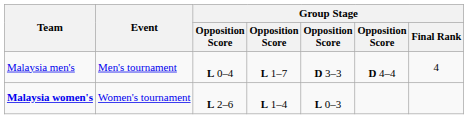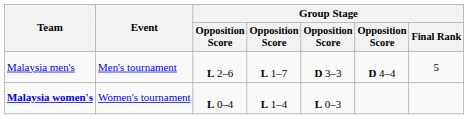Malaysia men's | column 3: L 0–4 -> L 2–6
Malaysia men's | Group Stage / Final Rank: 4 -> 5
Malaysia women's | column 3: L 2–6 -> L 0–4
